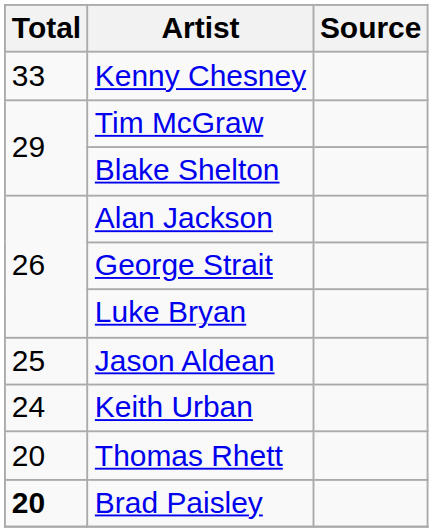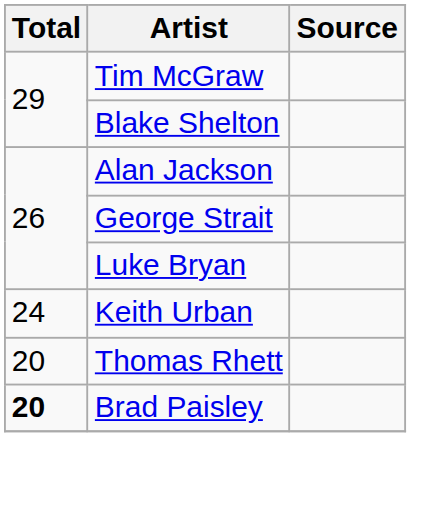- row: 33 | Kenny Chesney
- row: 25 | Jason Aldean
